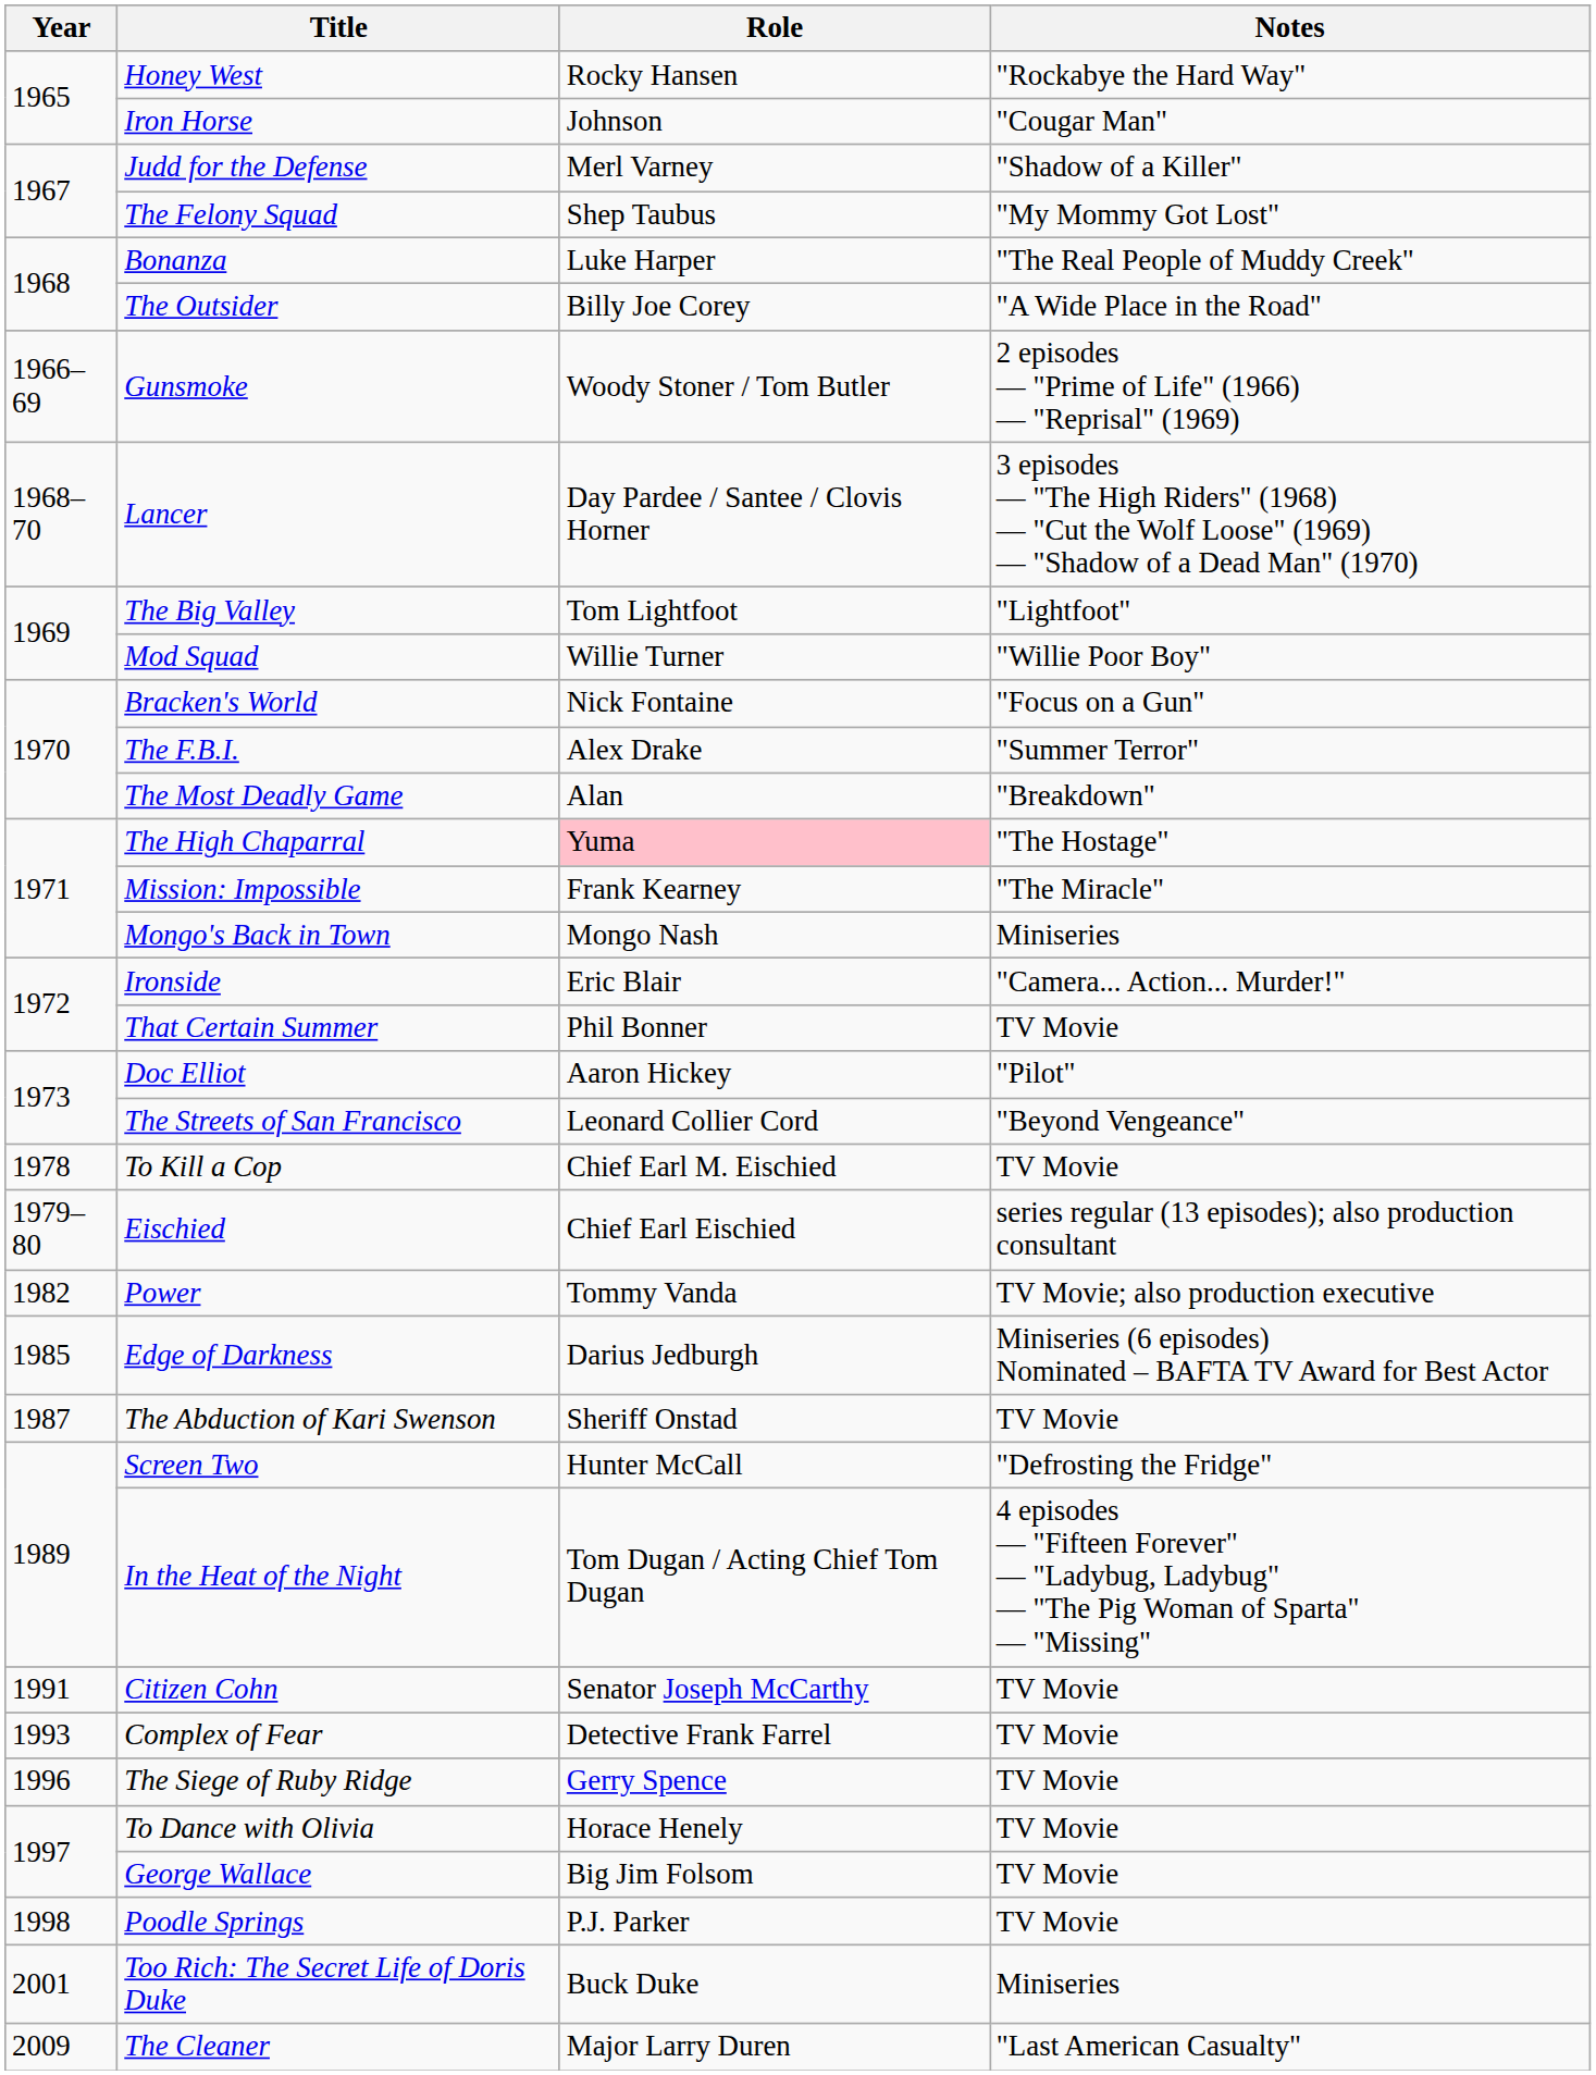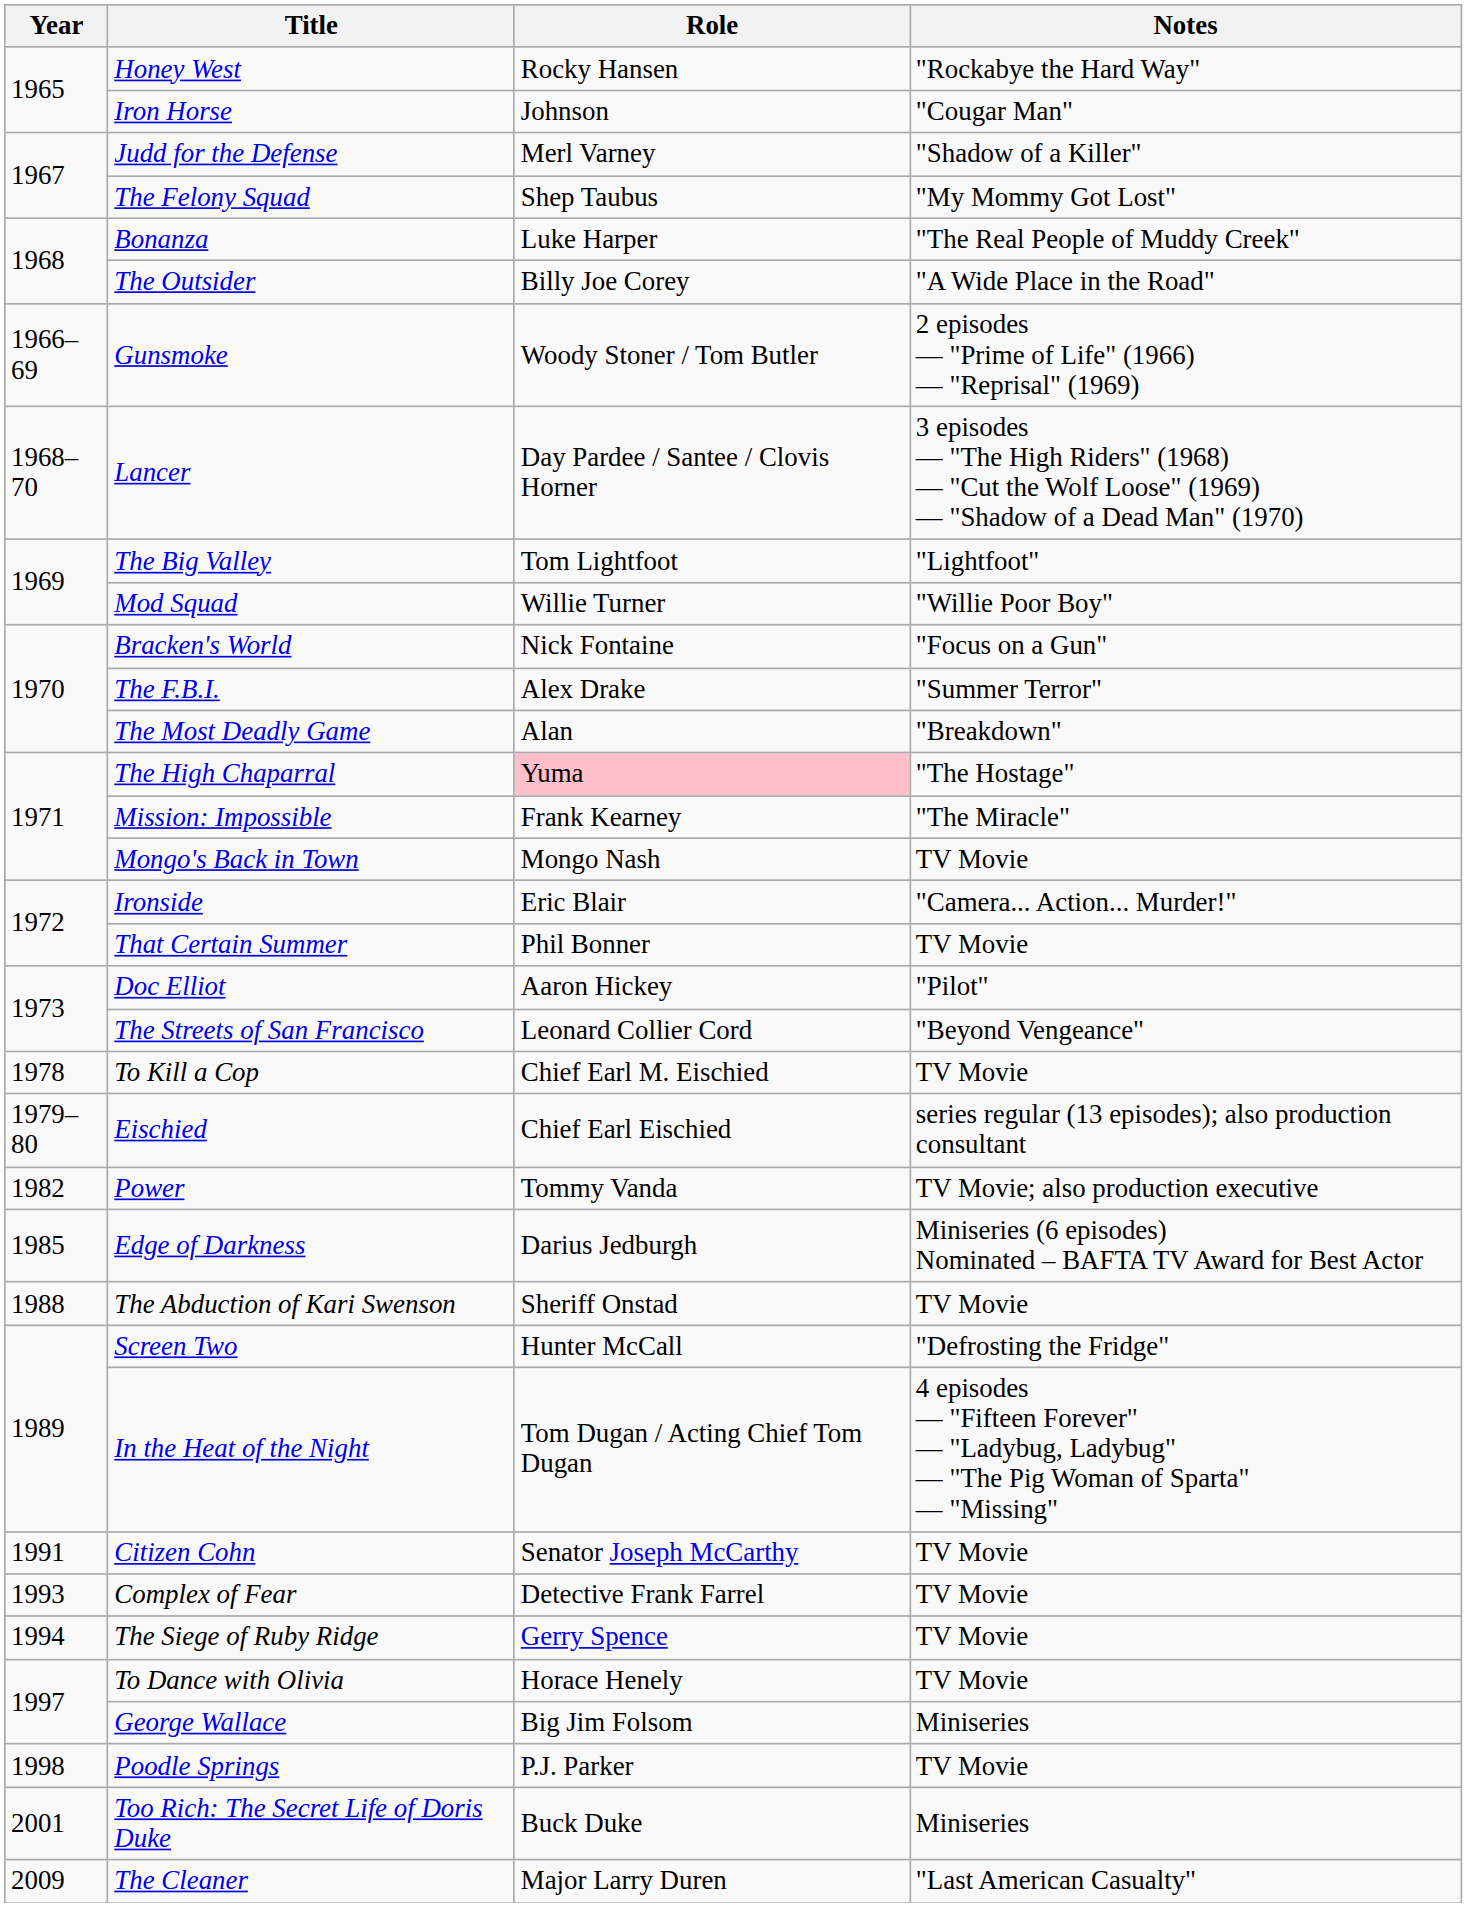Mongo's Back in Town | Notes: Miniseries -> TV Movie
The Abduction of Kari Swenson | Year: 1987 -> 1988
The Siege of Ruby Ridge | Year: 1996 -> 1994
George Wallace | Notes: TV Movie -> Miniseries
